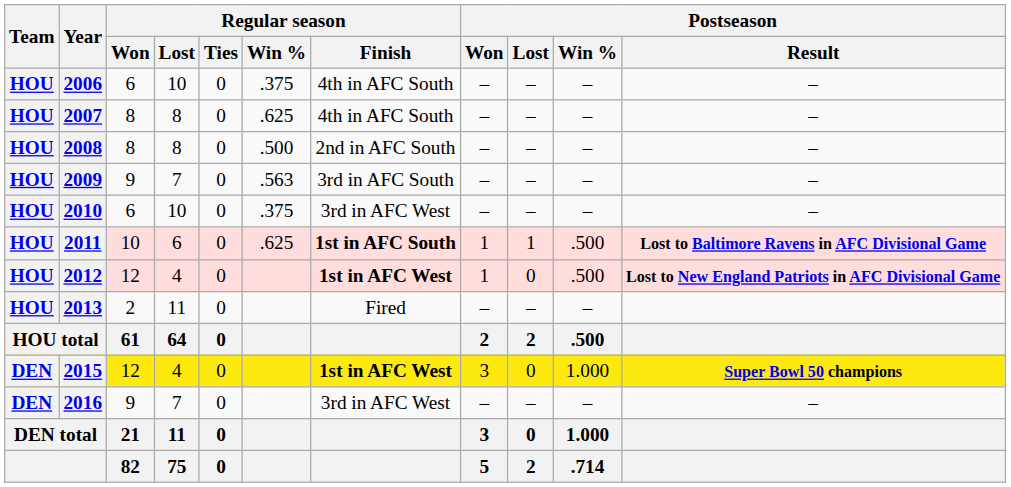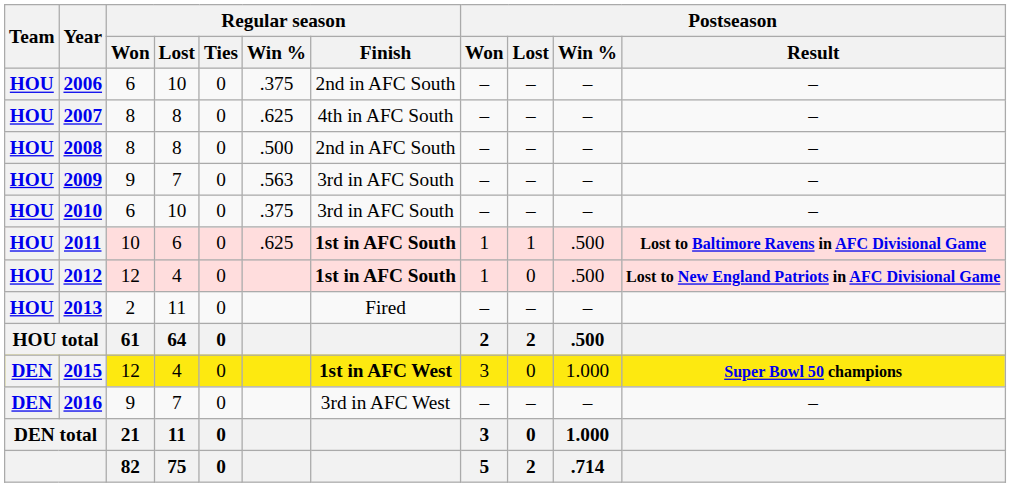2006 | Regular season / Finish: 4th in AFC South -> 2nd in AFC South
2010 | Regular season / Finish: 3rd in AFC West -> 3rd in AFC South
2012 | Regular season / Finish: 1st in AFC West -> 1st in AFC South
